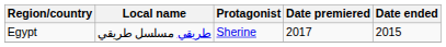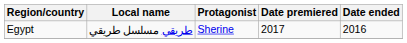Egypt | Date ended: 2015 -> 2016
